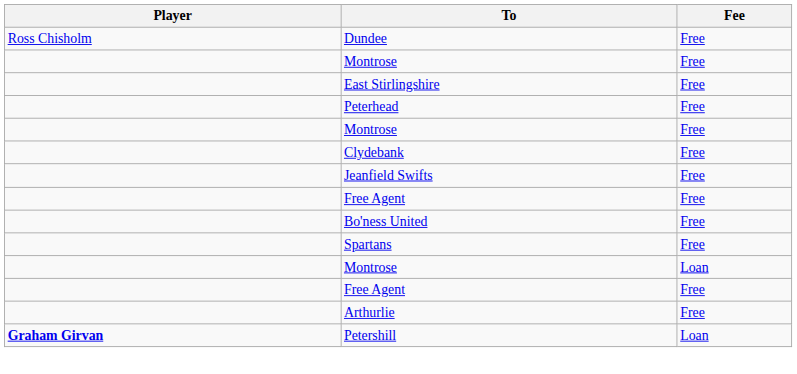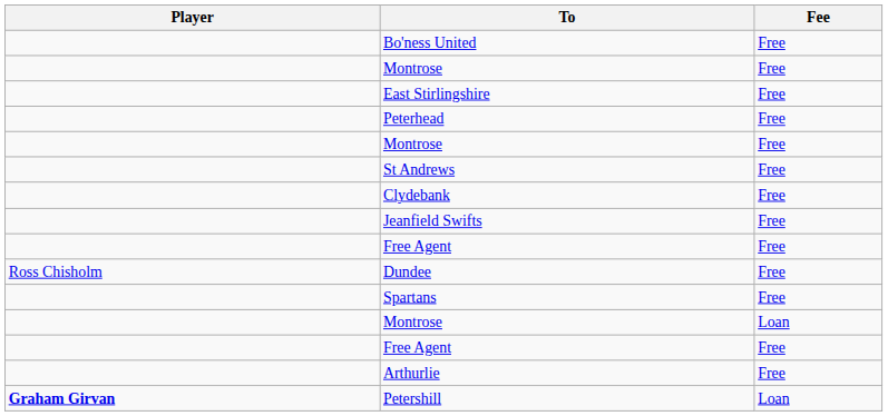rows swapped: Dundee <-> Bo'ness United
+ row: St Andrews | Free
